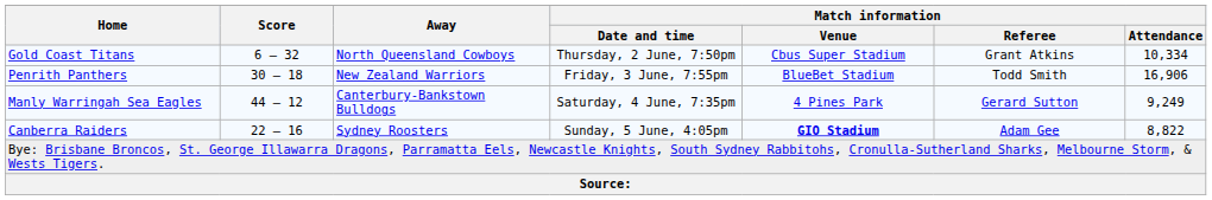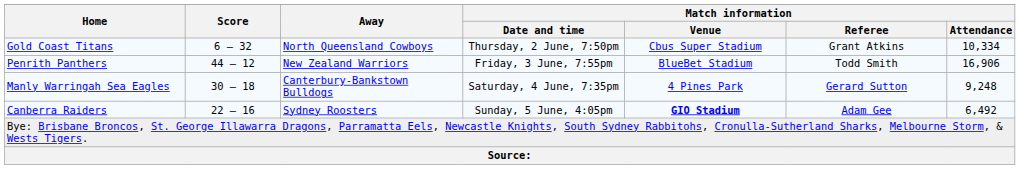Penrith Panthers | Score: 30 – 18 -> 44 – 12
Manly Warringah Sea Eagles | Score: 44 – 12 -> 30 – 18
Manly Warringah Sea Eagles | Match information / Attendance: 9,249 -> 9,248
Canberra Raiders | Match information / Attendance: 8,822 -> 6,492
